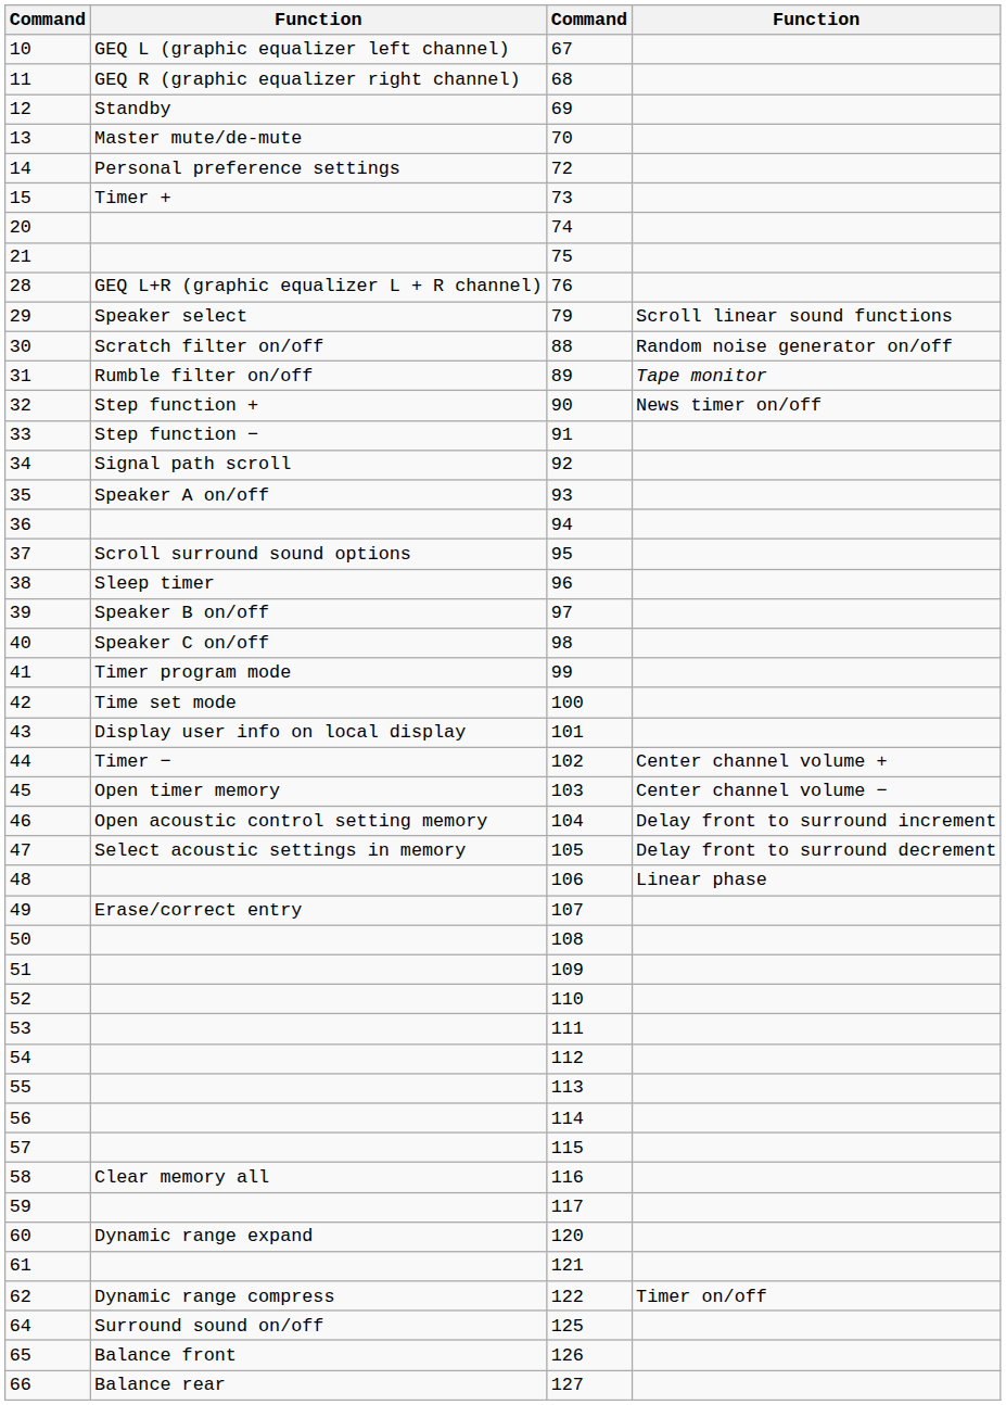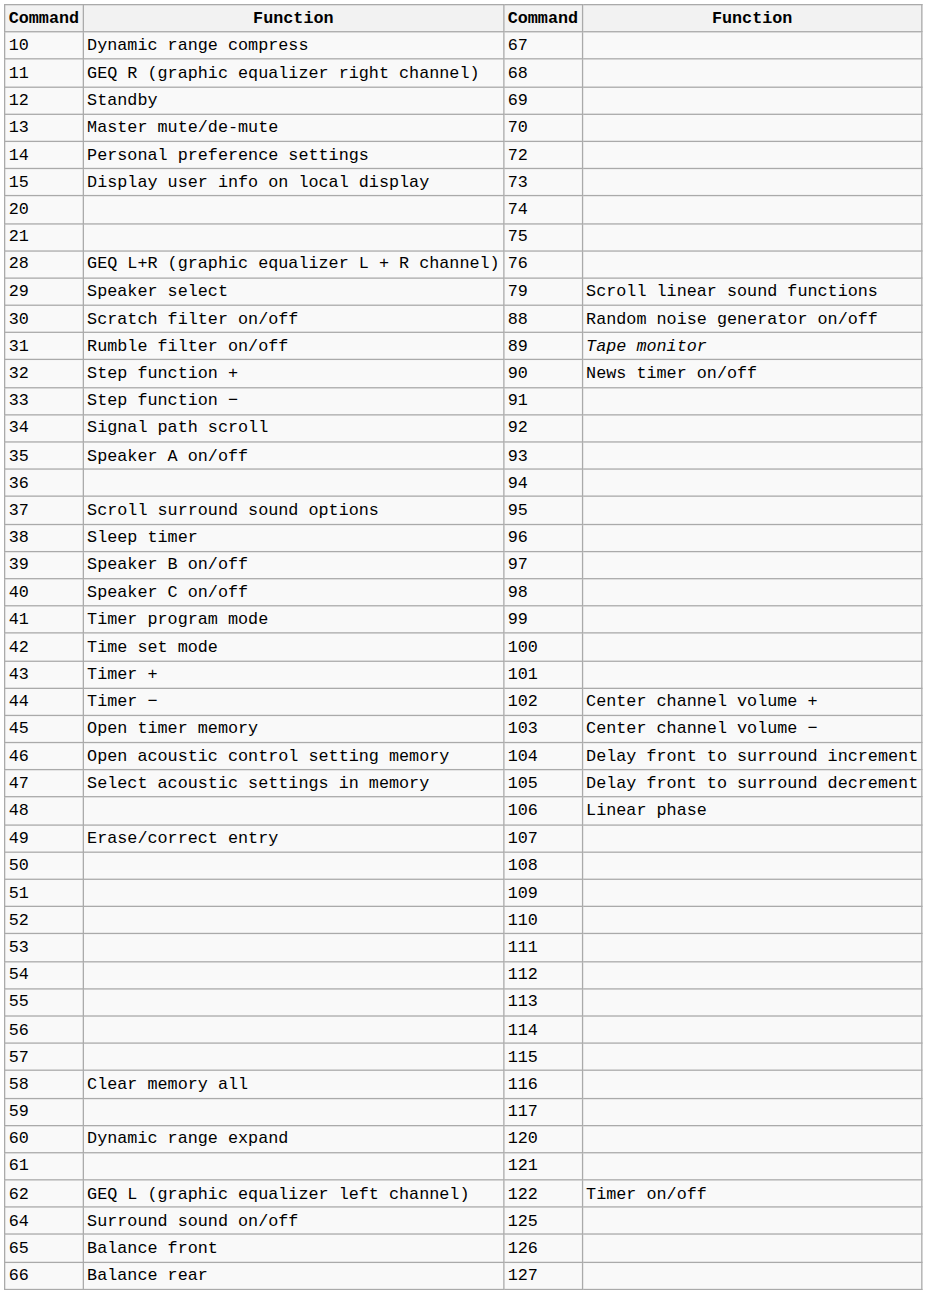10 | column 2: GEQ L (graphic equalizer left channel) -> Dynamic range compress
15 | column 2: Timer + -> Display user info on local display
43 | column 2: Display user info on local display -> Timer +
62 | column 2: Dynamic range compress -> GEQ L (graphic equalizer left channel)
